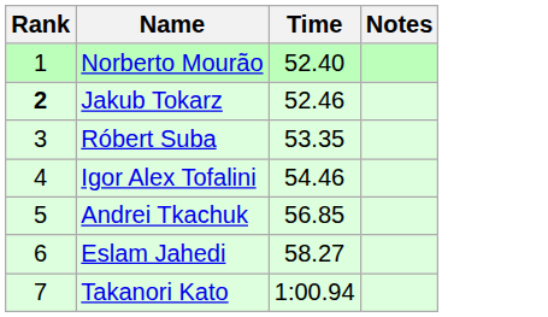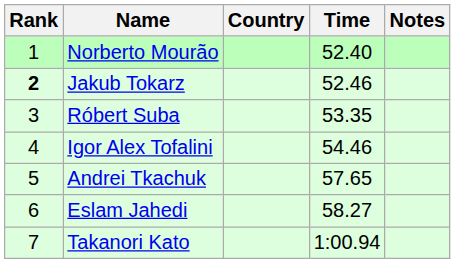+ column: Country
Andrei Tkachuk | Time: 56.85 -> 57.65
